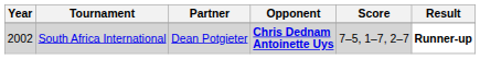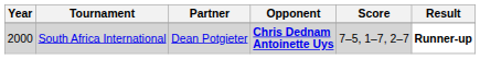South Africa International | Year: 2002 -> 2000
